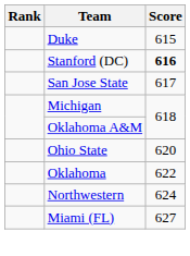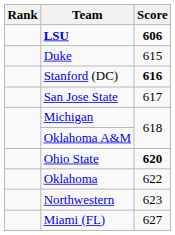+ row: LSU | 606
Ohio State | Score: normal -> bold
Northwestern | Score: 624 -> 623
